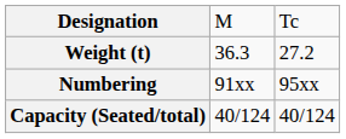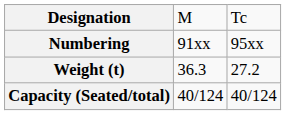rows swapped: Numbering <-> Weight (t)
